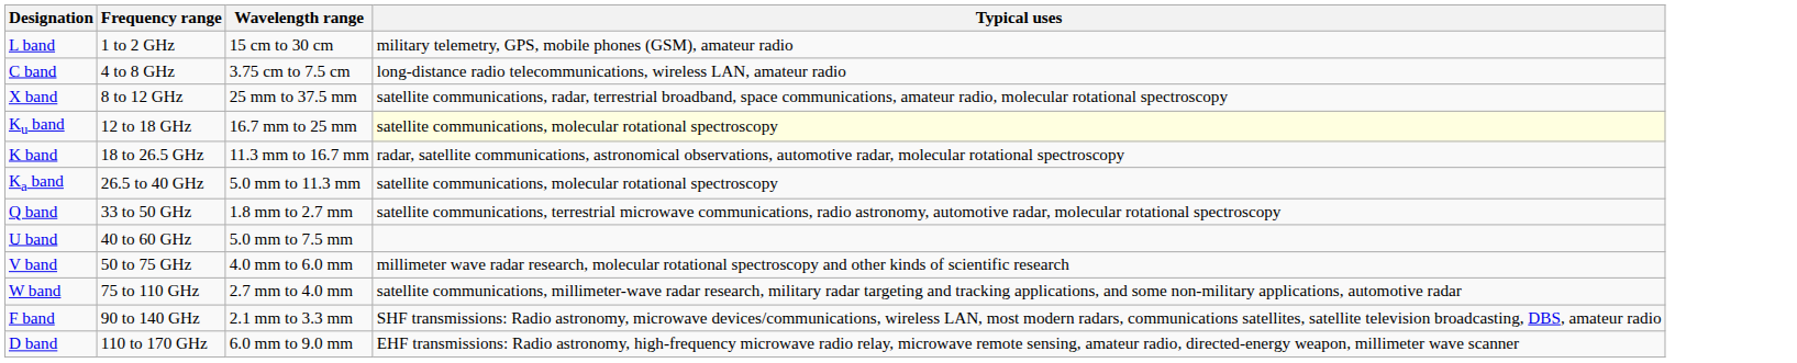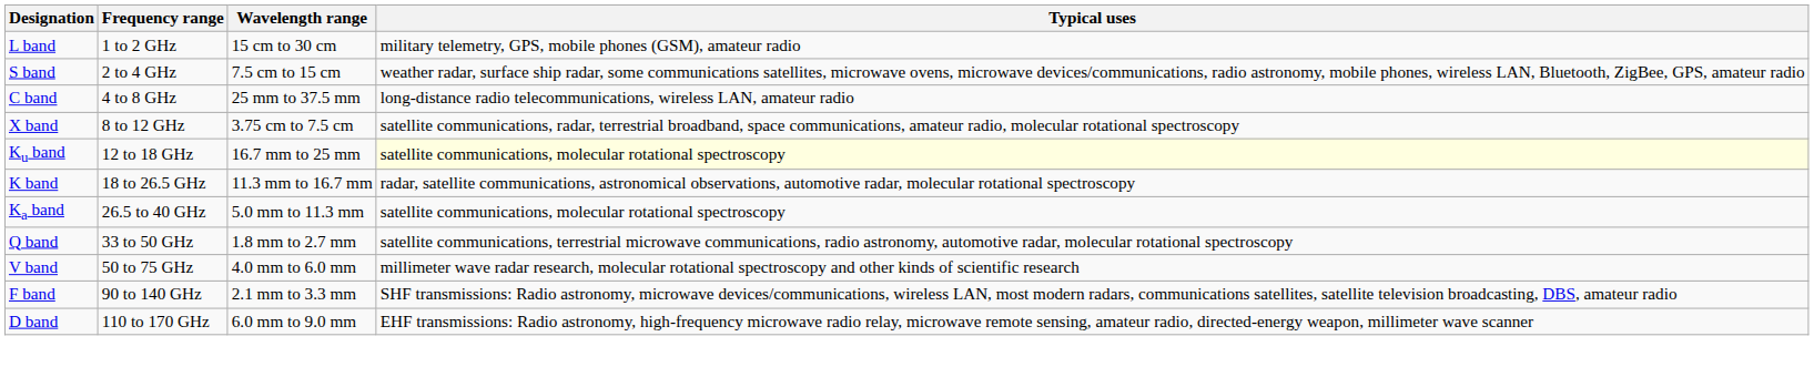+ row: S band | 2 to 4 GHz | 7.5 cm to 15 cm | weather radar, surface ship radar, some communications satellites, microwave ovens, microwave devices/communications, radio astronomy, mobile phones, wireless LAN, Bluetooth, ZigBee, GPS, amateur radio
C band | Wavelength range: 3.75 cm to 7.5 cm -> 25 mm to 37.5 mm
X band | Wavelength range: 25 mm to 37.5 mm -> 3.75 cm to 7.5 cm
- row: U band | 40 to 60 GHz | 5.0 mm to 7.5 mm
- row: W band | 75 to 110 GHz | 2.7 mm to 4.0 mm | satellite communications, millimeter-wave radar research, military radar targeting and tracking applications, and some non-military applications, automotive radar
